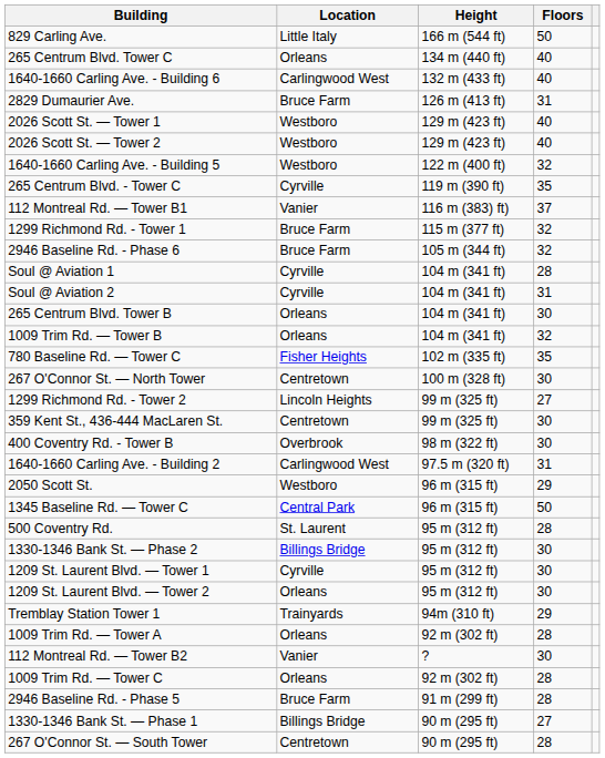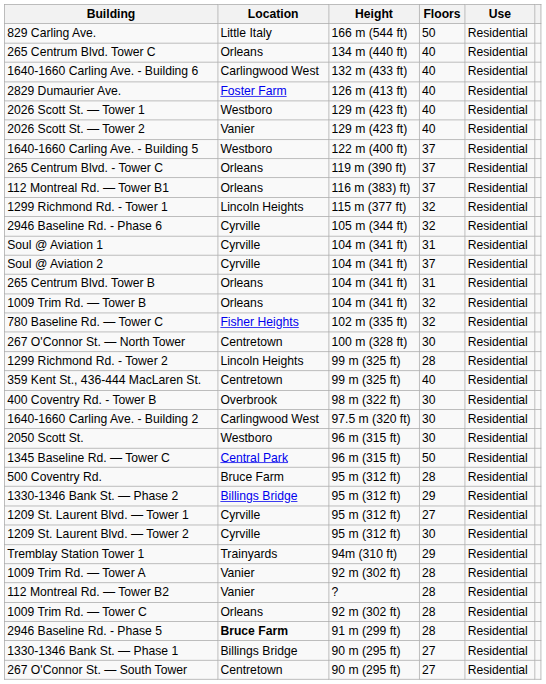+ column: Use | Residential | Residential | Residential | Residential | Residential | Residential | Residential | Residential | Residential | Residential | Residential | Residential | Residential | Residential | Residential | Residential | Residential | Residential | Residential | Residential | Residential | Residential | Residential | Residential | Residential | Residential | Residential | Residential | Residential | Residential | Residential | Residential | Residential | Residential
2829 Dumaurier Ave. | Location: Bruce Farm -> Foster Farm
2829 Dumaurier Ave. | Floors: 31 -> 40
2026 Scott St. — Tower 2 | Location: Westboro -> Vanier
1640-1660 Carling Ave. - Building 5 | Floors: 32 -> 37
265 Centrum Blvd. - Tower C | Location: Cyrville -> Orleans
265 Centrum Blvd. - Tower C | Floors: 35 -> 37
112 Montreal Rd. — Tower B1 | Location: Vanier -> Orleans
1299 Richmond Rd. - Tower 1 | Location: Bruce Farm -> Lincoln Heights
2946 Baseline Rd. - Phase 6 | Location: Bruce Farm -> Cyrville
Soul @ Aviation 1 | Floors: 28 -> 31
Soul @ Aviation 2 | Floors: 31 -> 37
265 Centrum Blvd. Tower B | Floors: 30 -> 31
780 Baseline Rd. — Tower C | Floors: 35 -> 32
1299 Richmond Rd. - Tower 2 | Floors: 27 -> 28
359 Kent St., 436-444 MacLaren St. | Floors: 30 -> 40
1640-1660 Carling Ave. - Building 2 | Floors: 31 -> 30
2050 Scott St. | Floors: 29 -> 30
500 Coventry Rd. | Location: St. Laurent -> Bruce Farm
1330-1346 Bank St. — Phase 2 | Floors: 30 -> 29
1209 St. Laurent Blvd. — Tower 1 | Floors: 30 -> 27
1209 St. Laurent Blvd. — Tower 2 | Location: Orleans -> Cyrville
1009 Trim Rd. — Tower A | Location: Orleans -> Vanier
112 Montreal Rd. — Tower B2 | Floors: 30 -> 28
2946 Baseline Rd. - Phase 5 | Location: normal -> bold
267 O'Connor St. — South Tower | Floors: 28 -> 27
